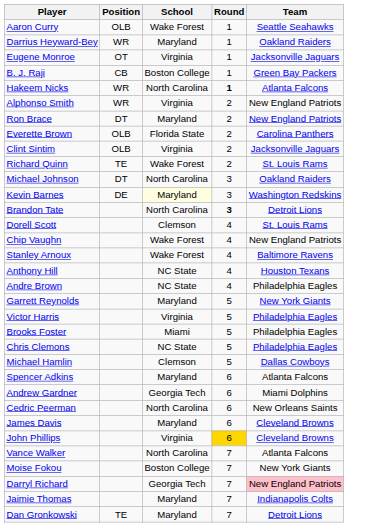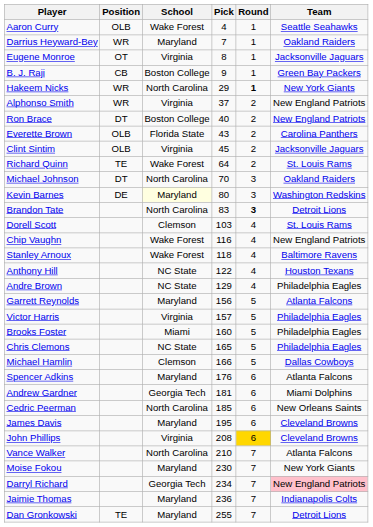+ column: Pick | 4 | 7 | 8 | 9 | 29 | 37 | 40 | 43 | 45 | 64 | 70 | 80 | 83 | 103 | 116 | 118 | 122 | 129 | 156 | 157 | 160 | 165 | 166 | 176 | 181 | 185 | 195 | 208 | 210 | 230 | 234 | 236 | 255
Hakeem Nicks | Team: Atlanta Falcons -> New York Giants
Ron Brace | School: Maryland -> Boston College
Garrett Reynolds | Team: New York Giants -> Atlanta Falcons
Moise Fokou | School: Boston College -> Maryland
